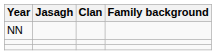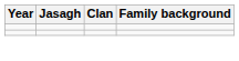- row: NN
